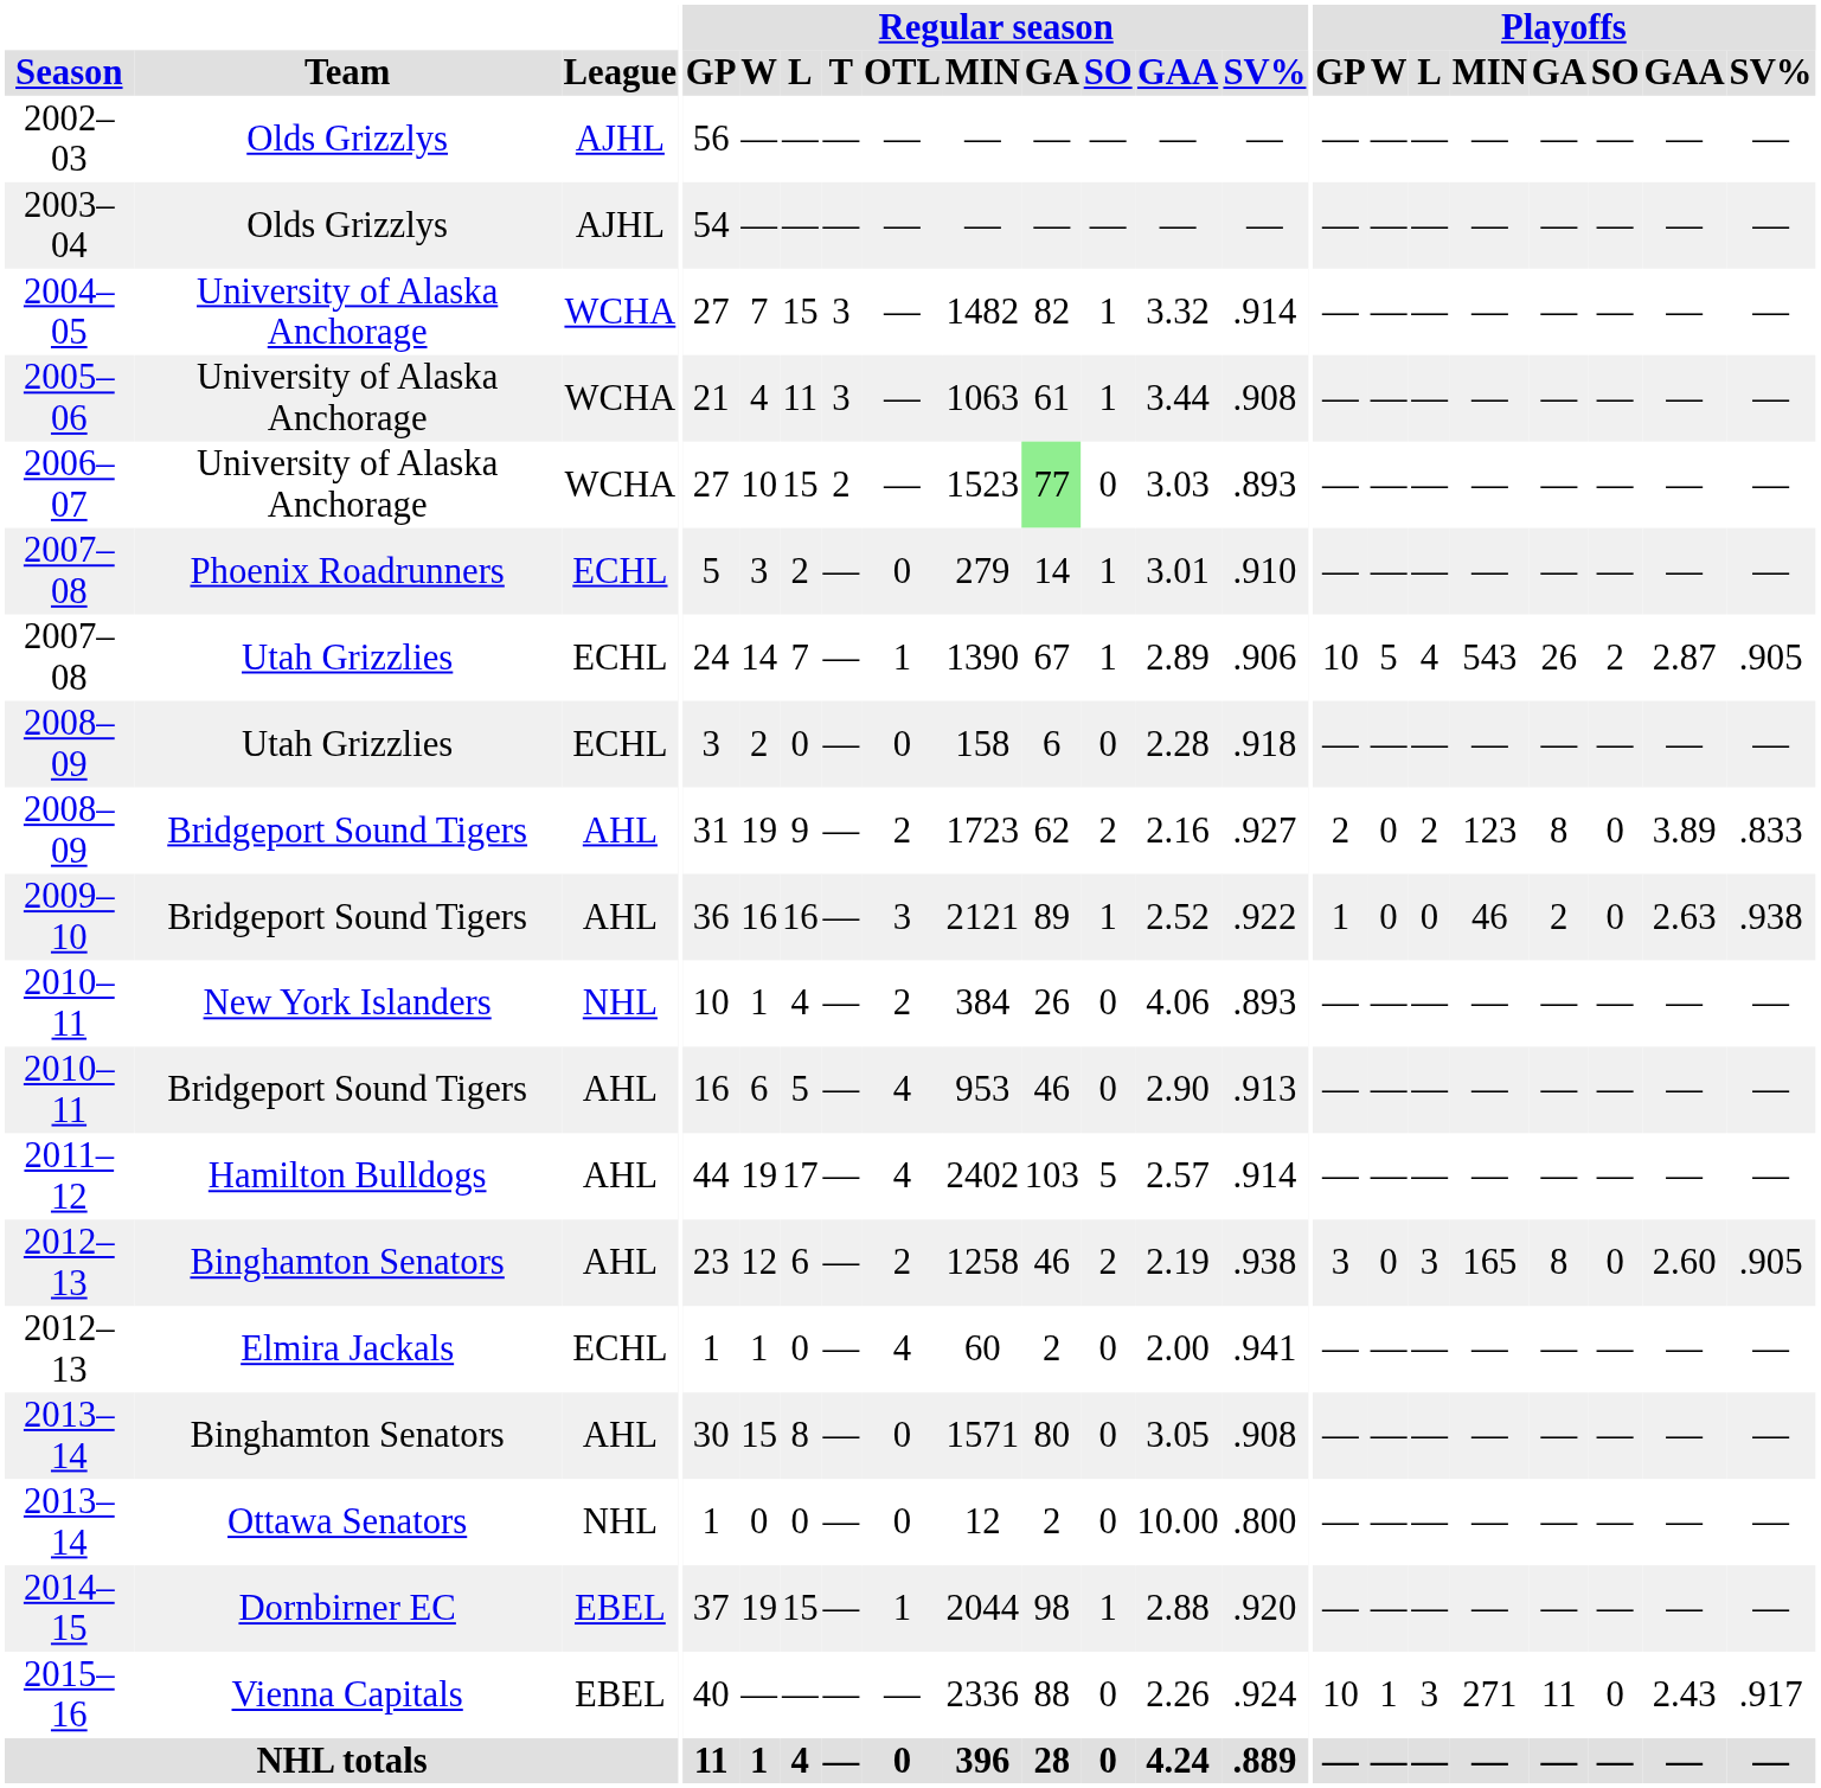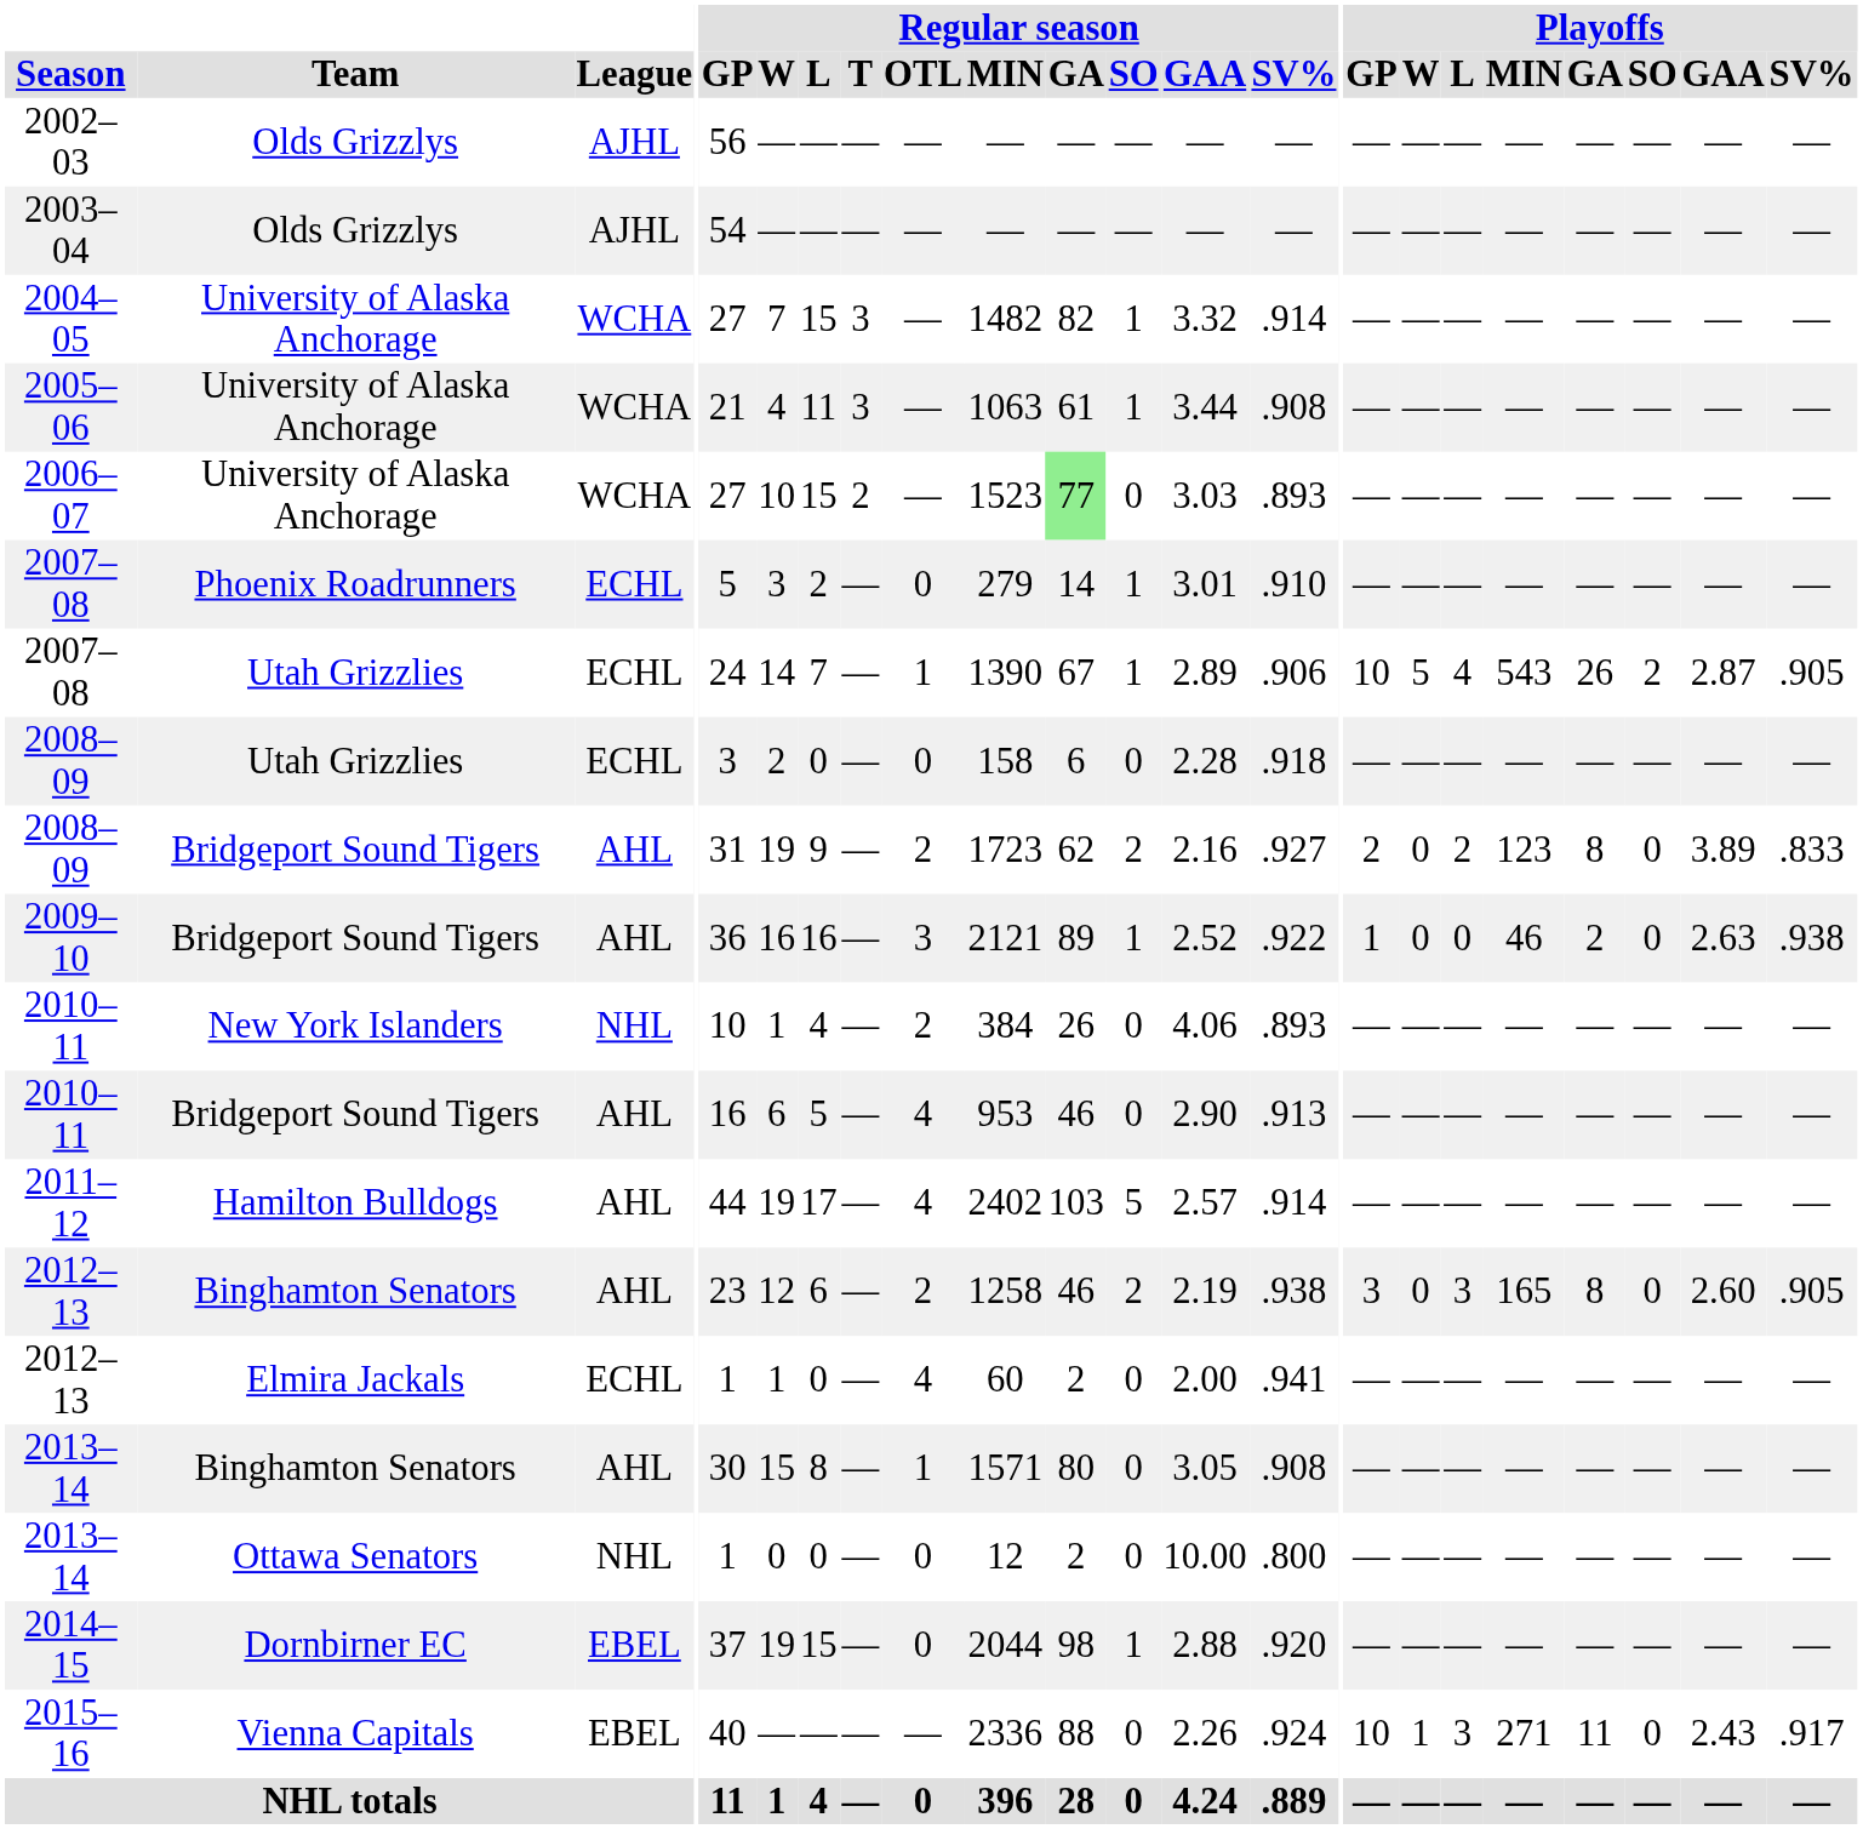2013–14 / Binghamton Senators | Regular season / OTL: 0 -> 1
2014–15 | Regular season / OTL: 1 -> 0
